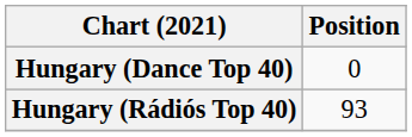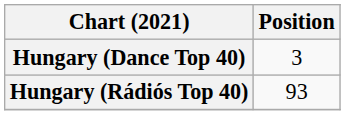Hungary (Dance Top 40) | Position: 0 -> 3
